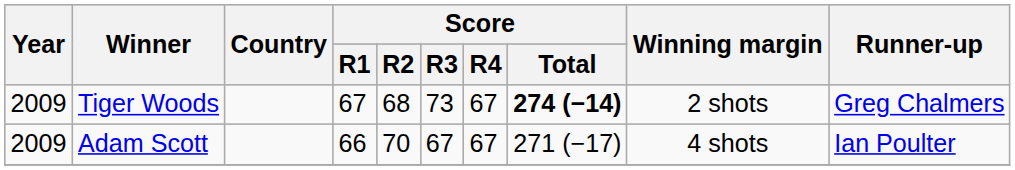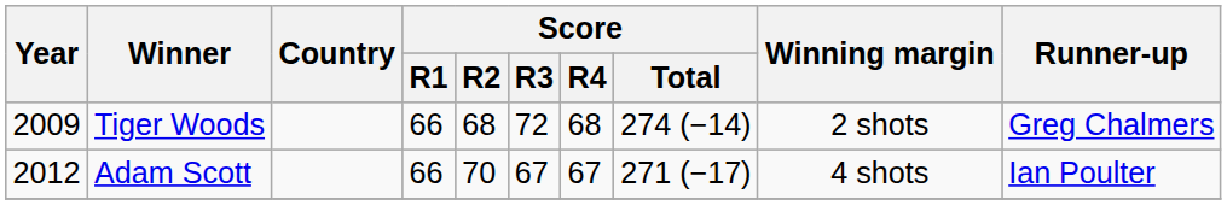Tiger Woods | Score / R1: 67 -> 66
Tiger Woods | Score / R3: 73 -> 72
Tiger Woods | Score / R4: 67 -> 68
Tiger Woods | Score / Total: bold -> normal
Adam Scott | Year: 2009 -> 2012
